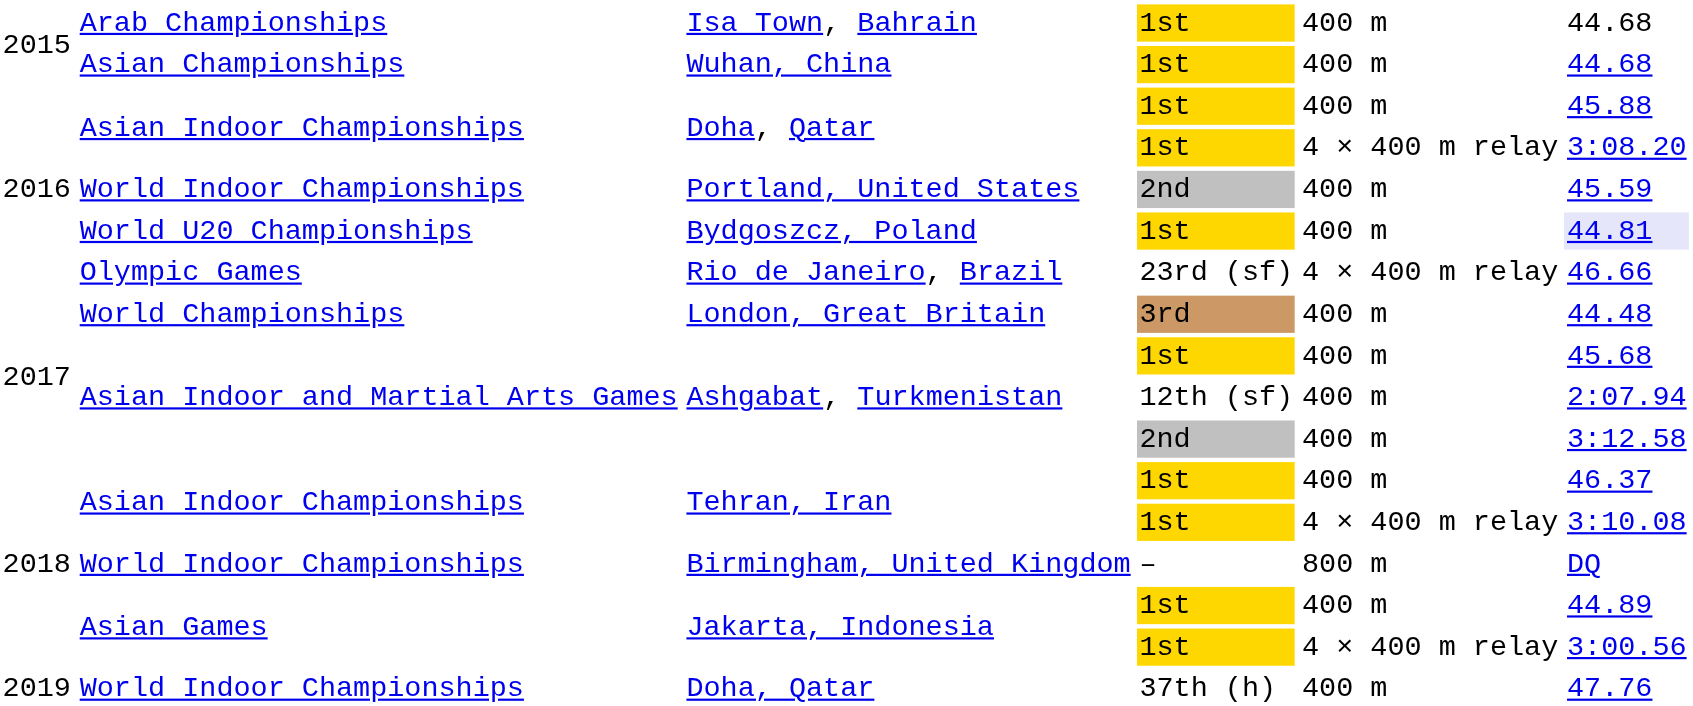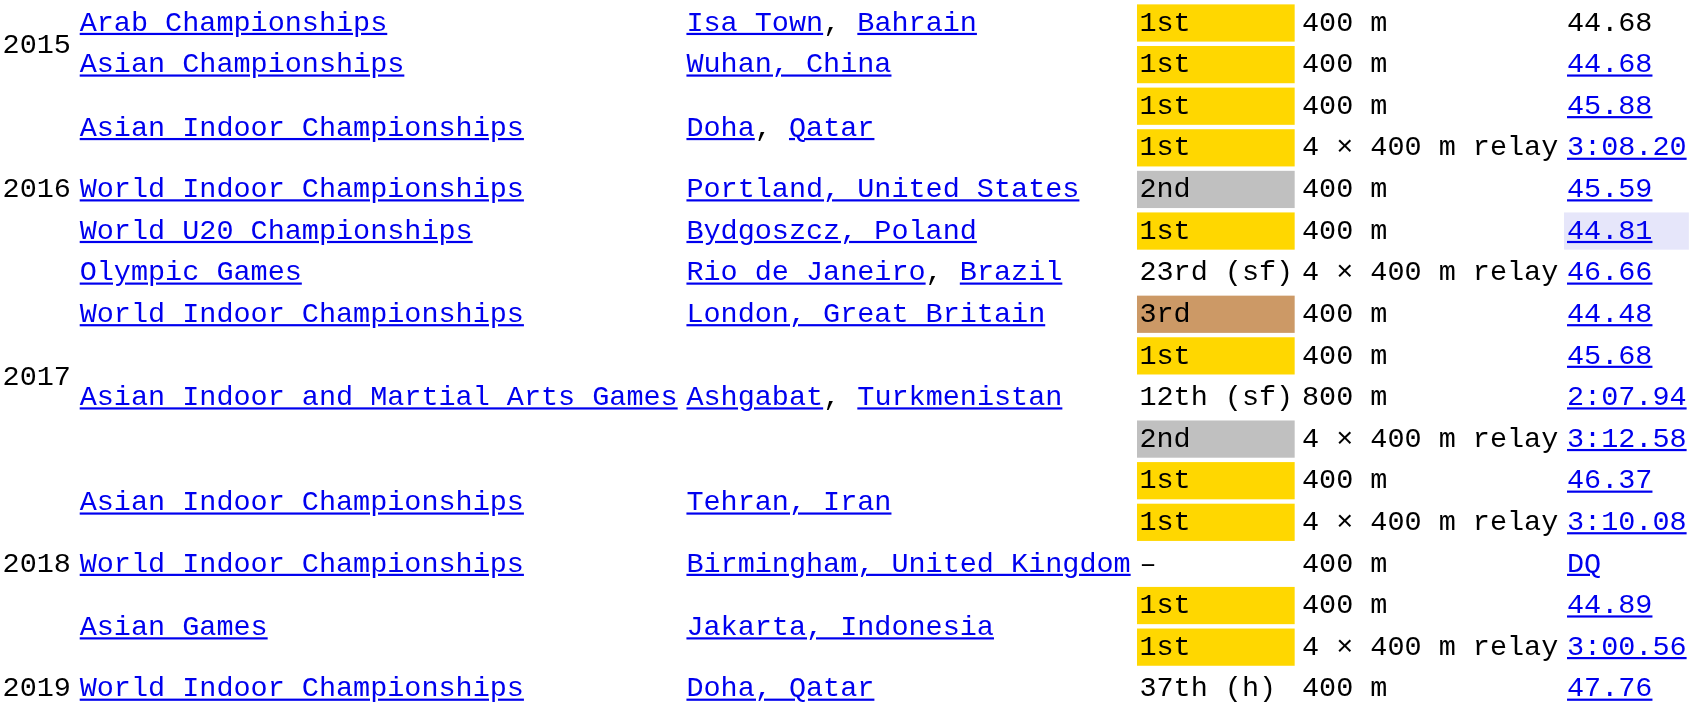London, Great Britain | column 2: World Championships -> World Indoor Championships
Ashgabat, Turkmenistan / 12th (sf) | column 5: 400 m -> 800 m
Ashgabat, Turkmenistan / 2nd | column 5: 400 m -> 4 × 400 m relay
Birmingham, United Kingdom | column 5: 800 m -> 400 m
